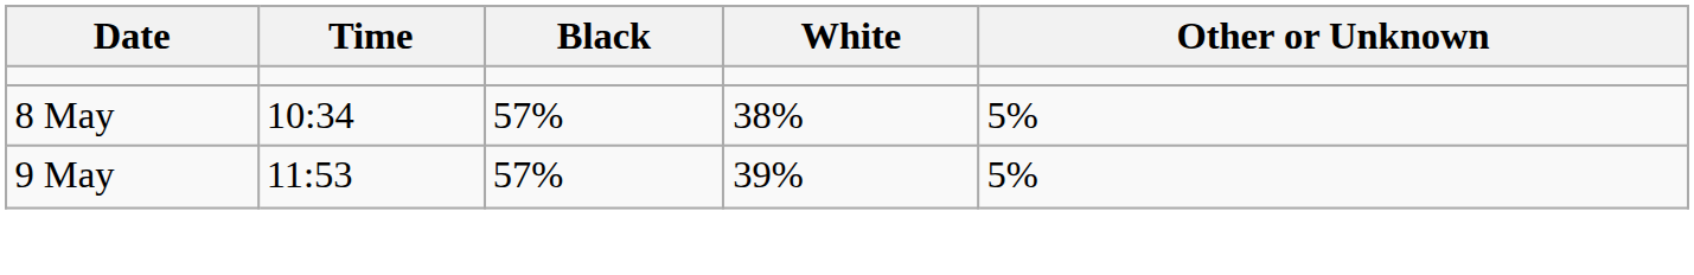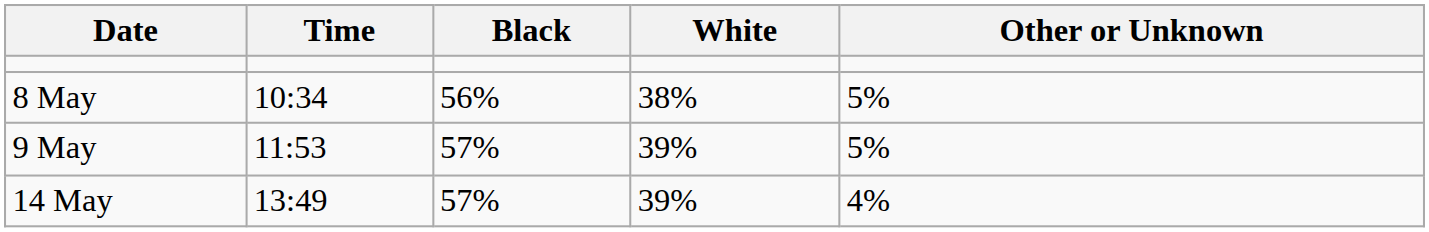8 May | Black: 57% -> 56%
+ row: 14 May | 13:49 | 57% | 39% | 4%
